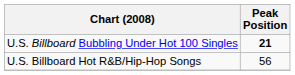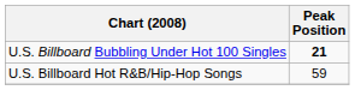U.S. Billboard Hot R&B/Hip-Hop Songs | Peak Position: 56 -> 59
